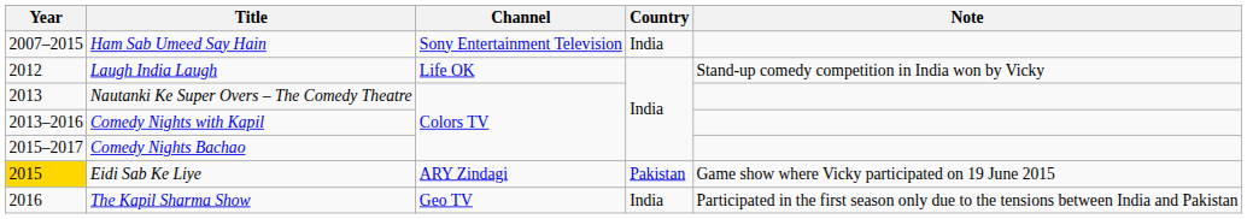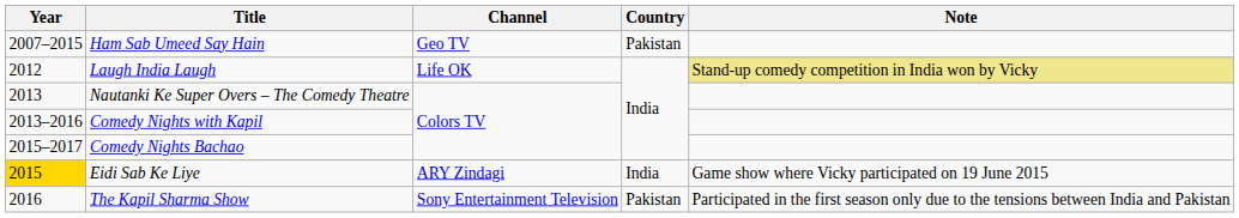Ham Sab Umeed Say Hain | Channel: Sony Entertainment Television -> Geo TV
Ham Sab Umeed Say Hain | Country: India -> Pakistan
Laugh India Laugh | Note: no background -> khaki background
Eidi Sab Ke Liye | Country: Pakistan -> India
The Kapil Sharma Show | Channel: Geo TV -> Sony Entertainment Television
The Kapil Sharma Show | Country: India -> Pakistan
